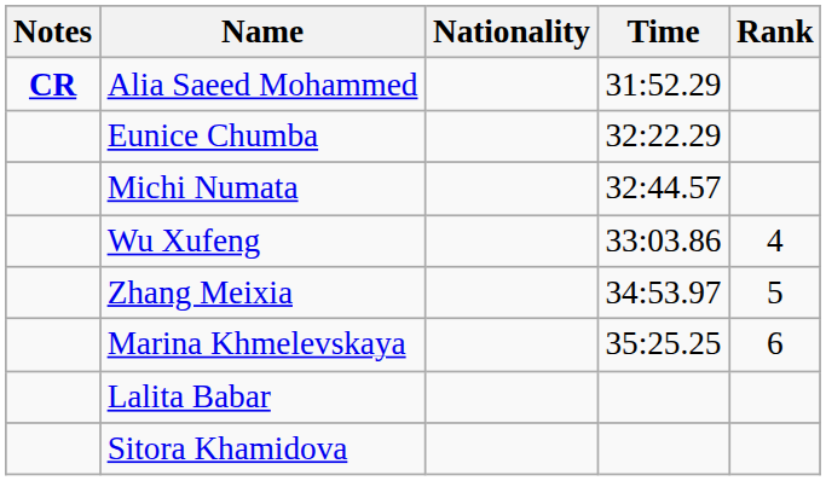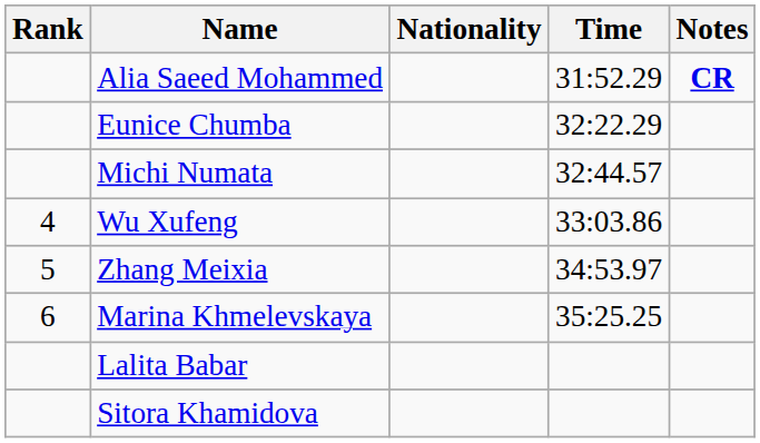columns swapped: Rank <-> Notes
